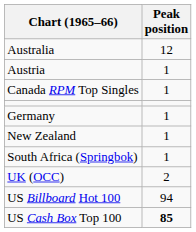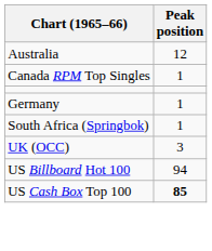- row: Austria | 1
- row: New Zealand | 1
UK (OCC) | Peak position: 2 -> 3
